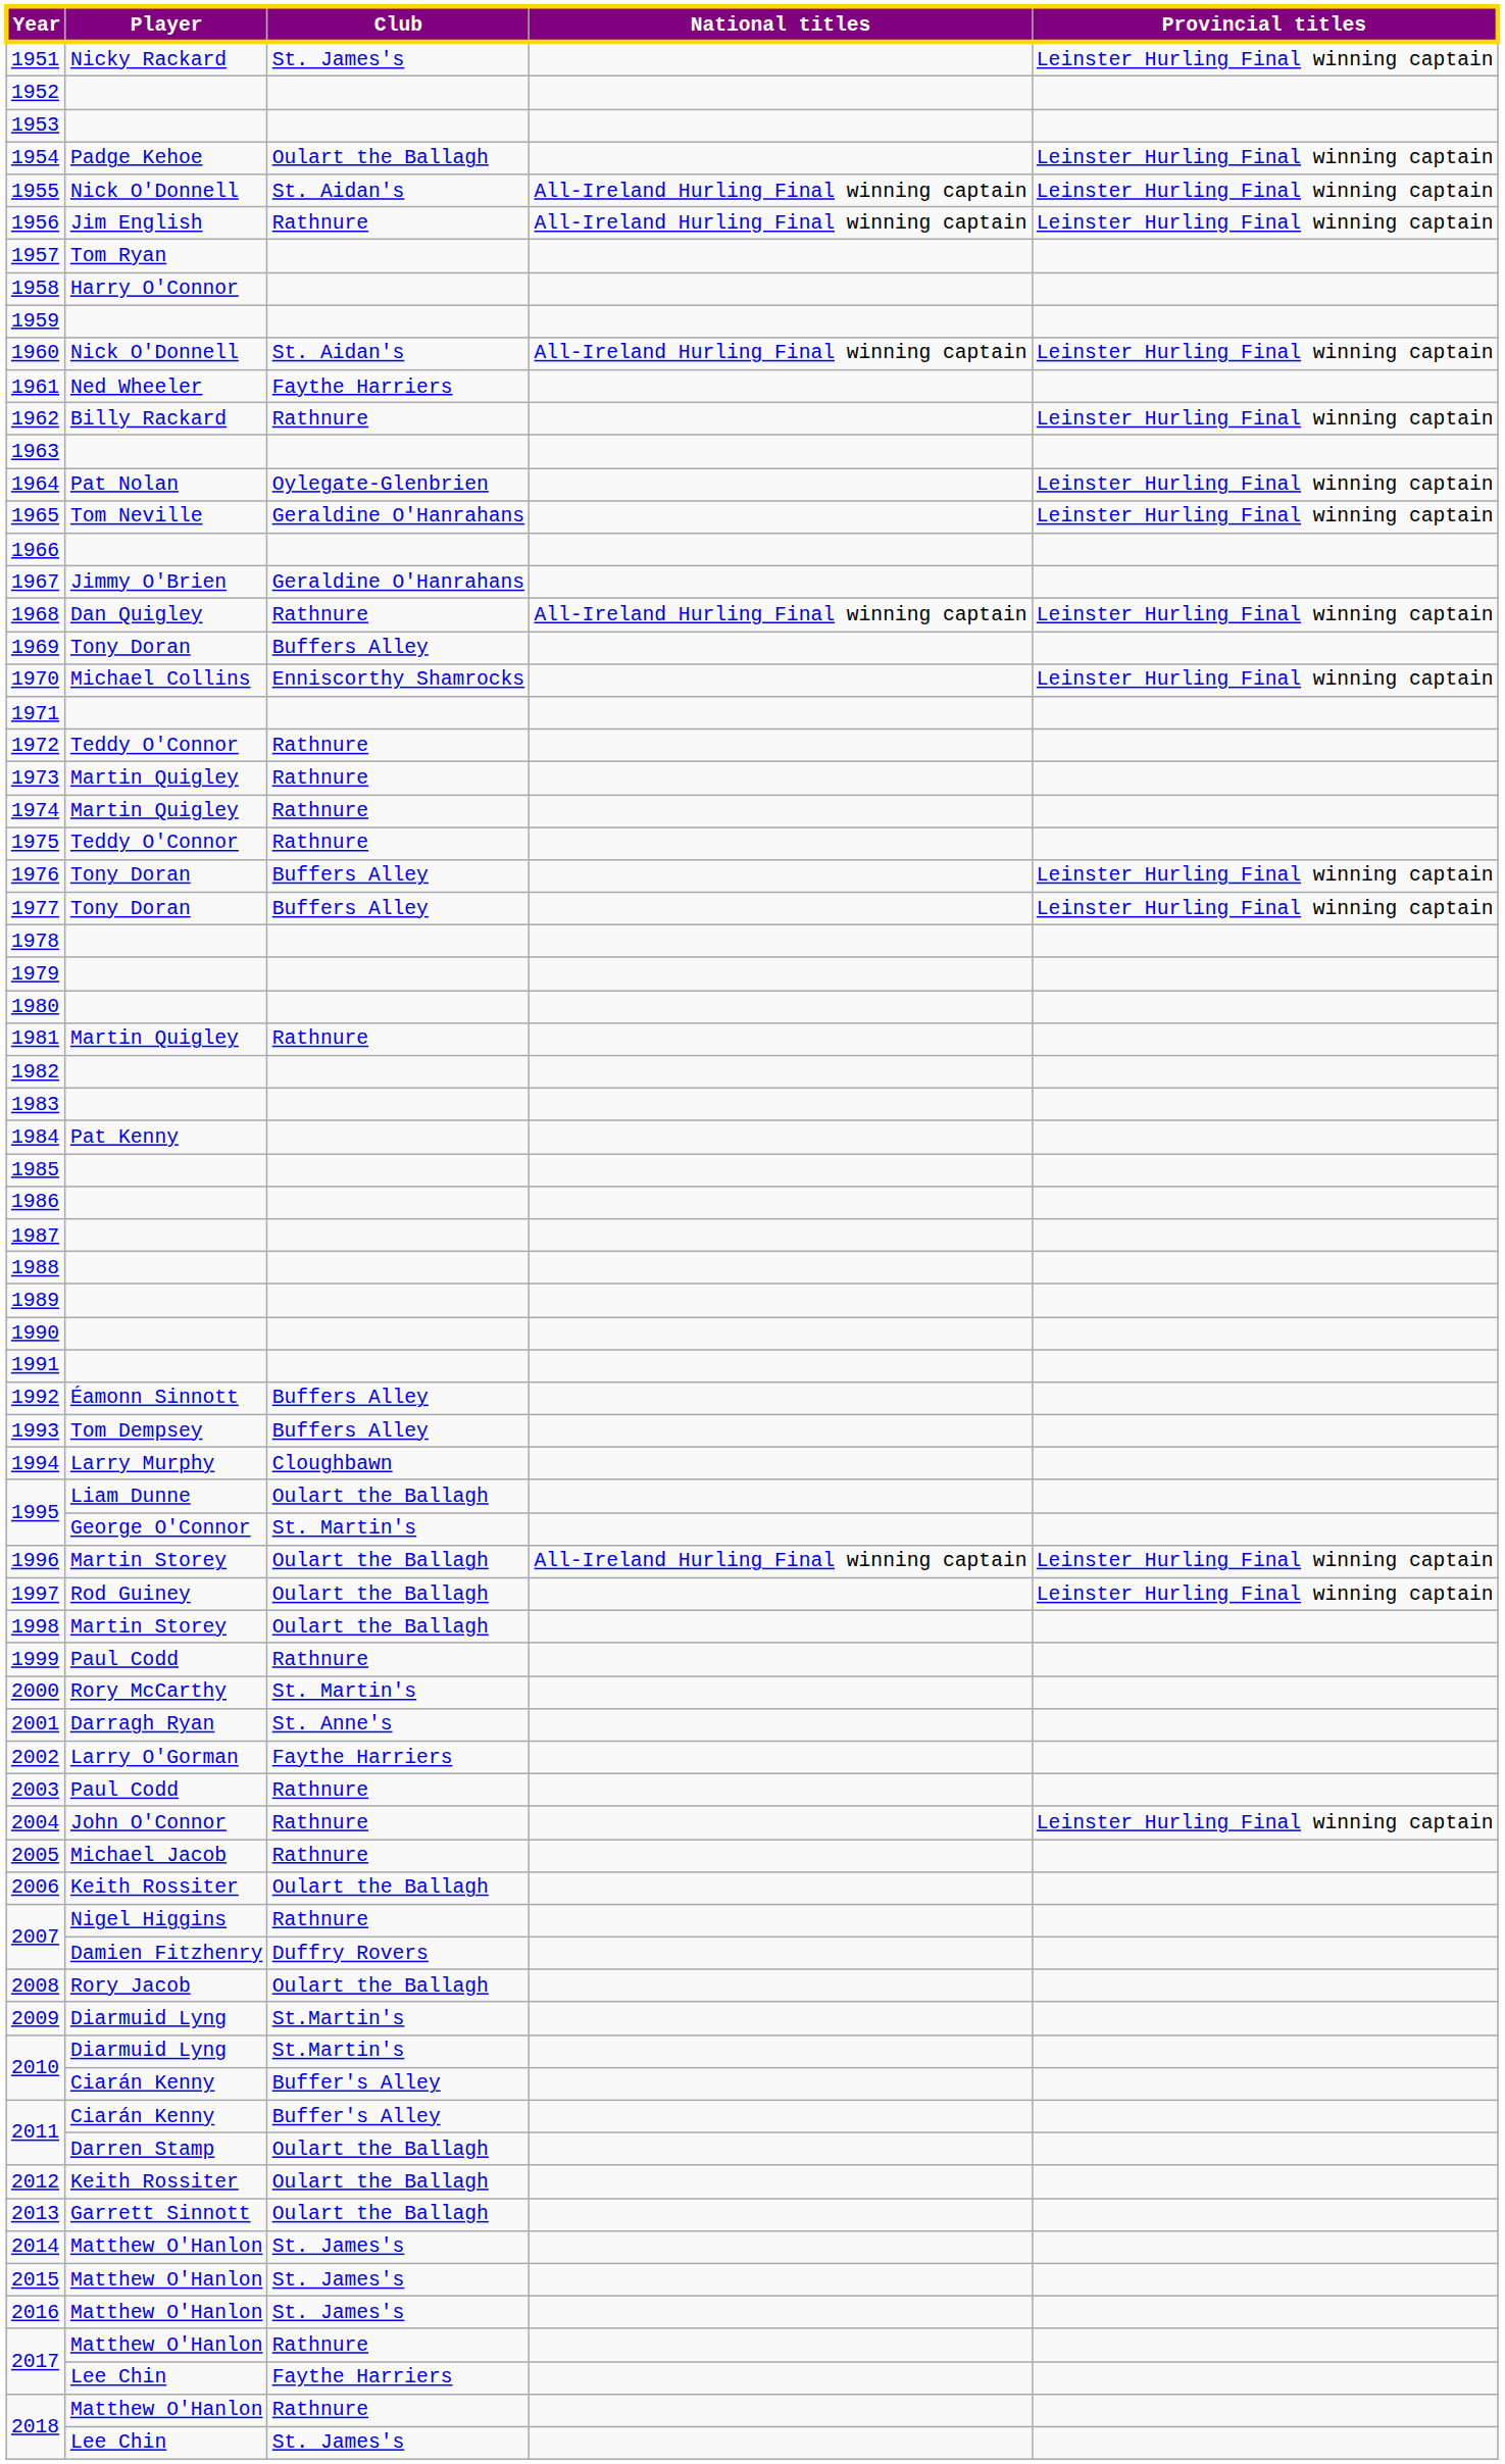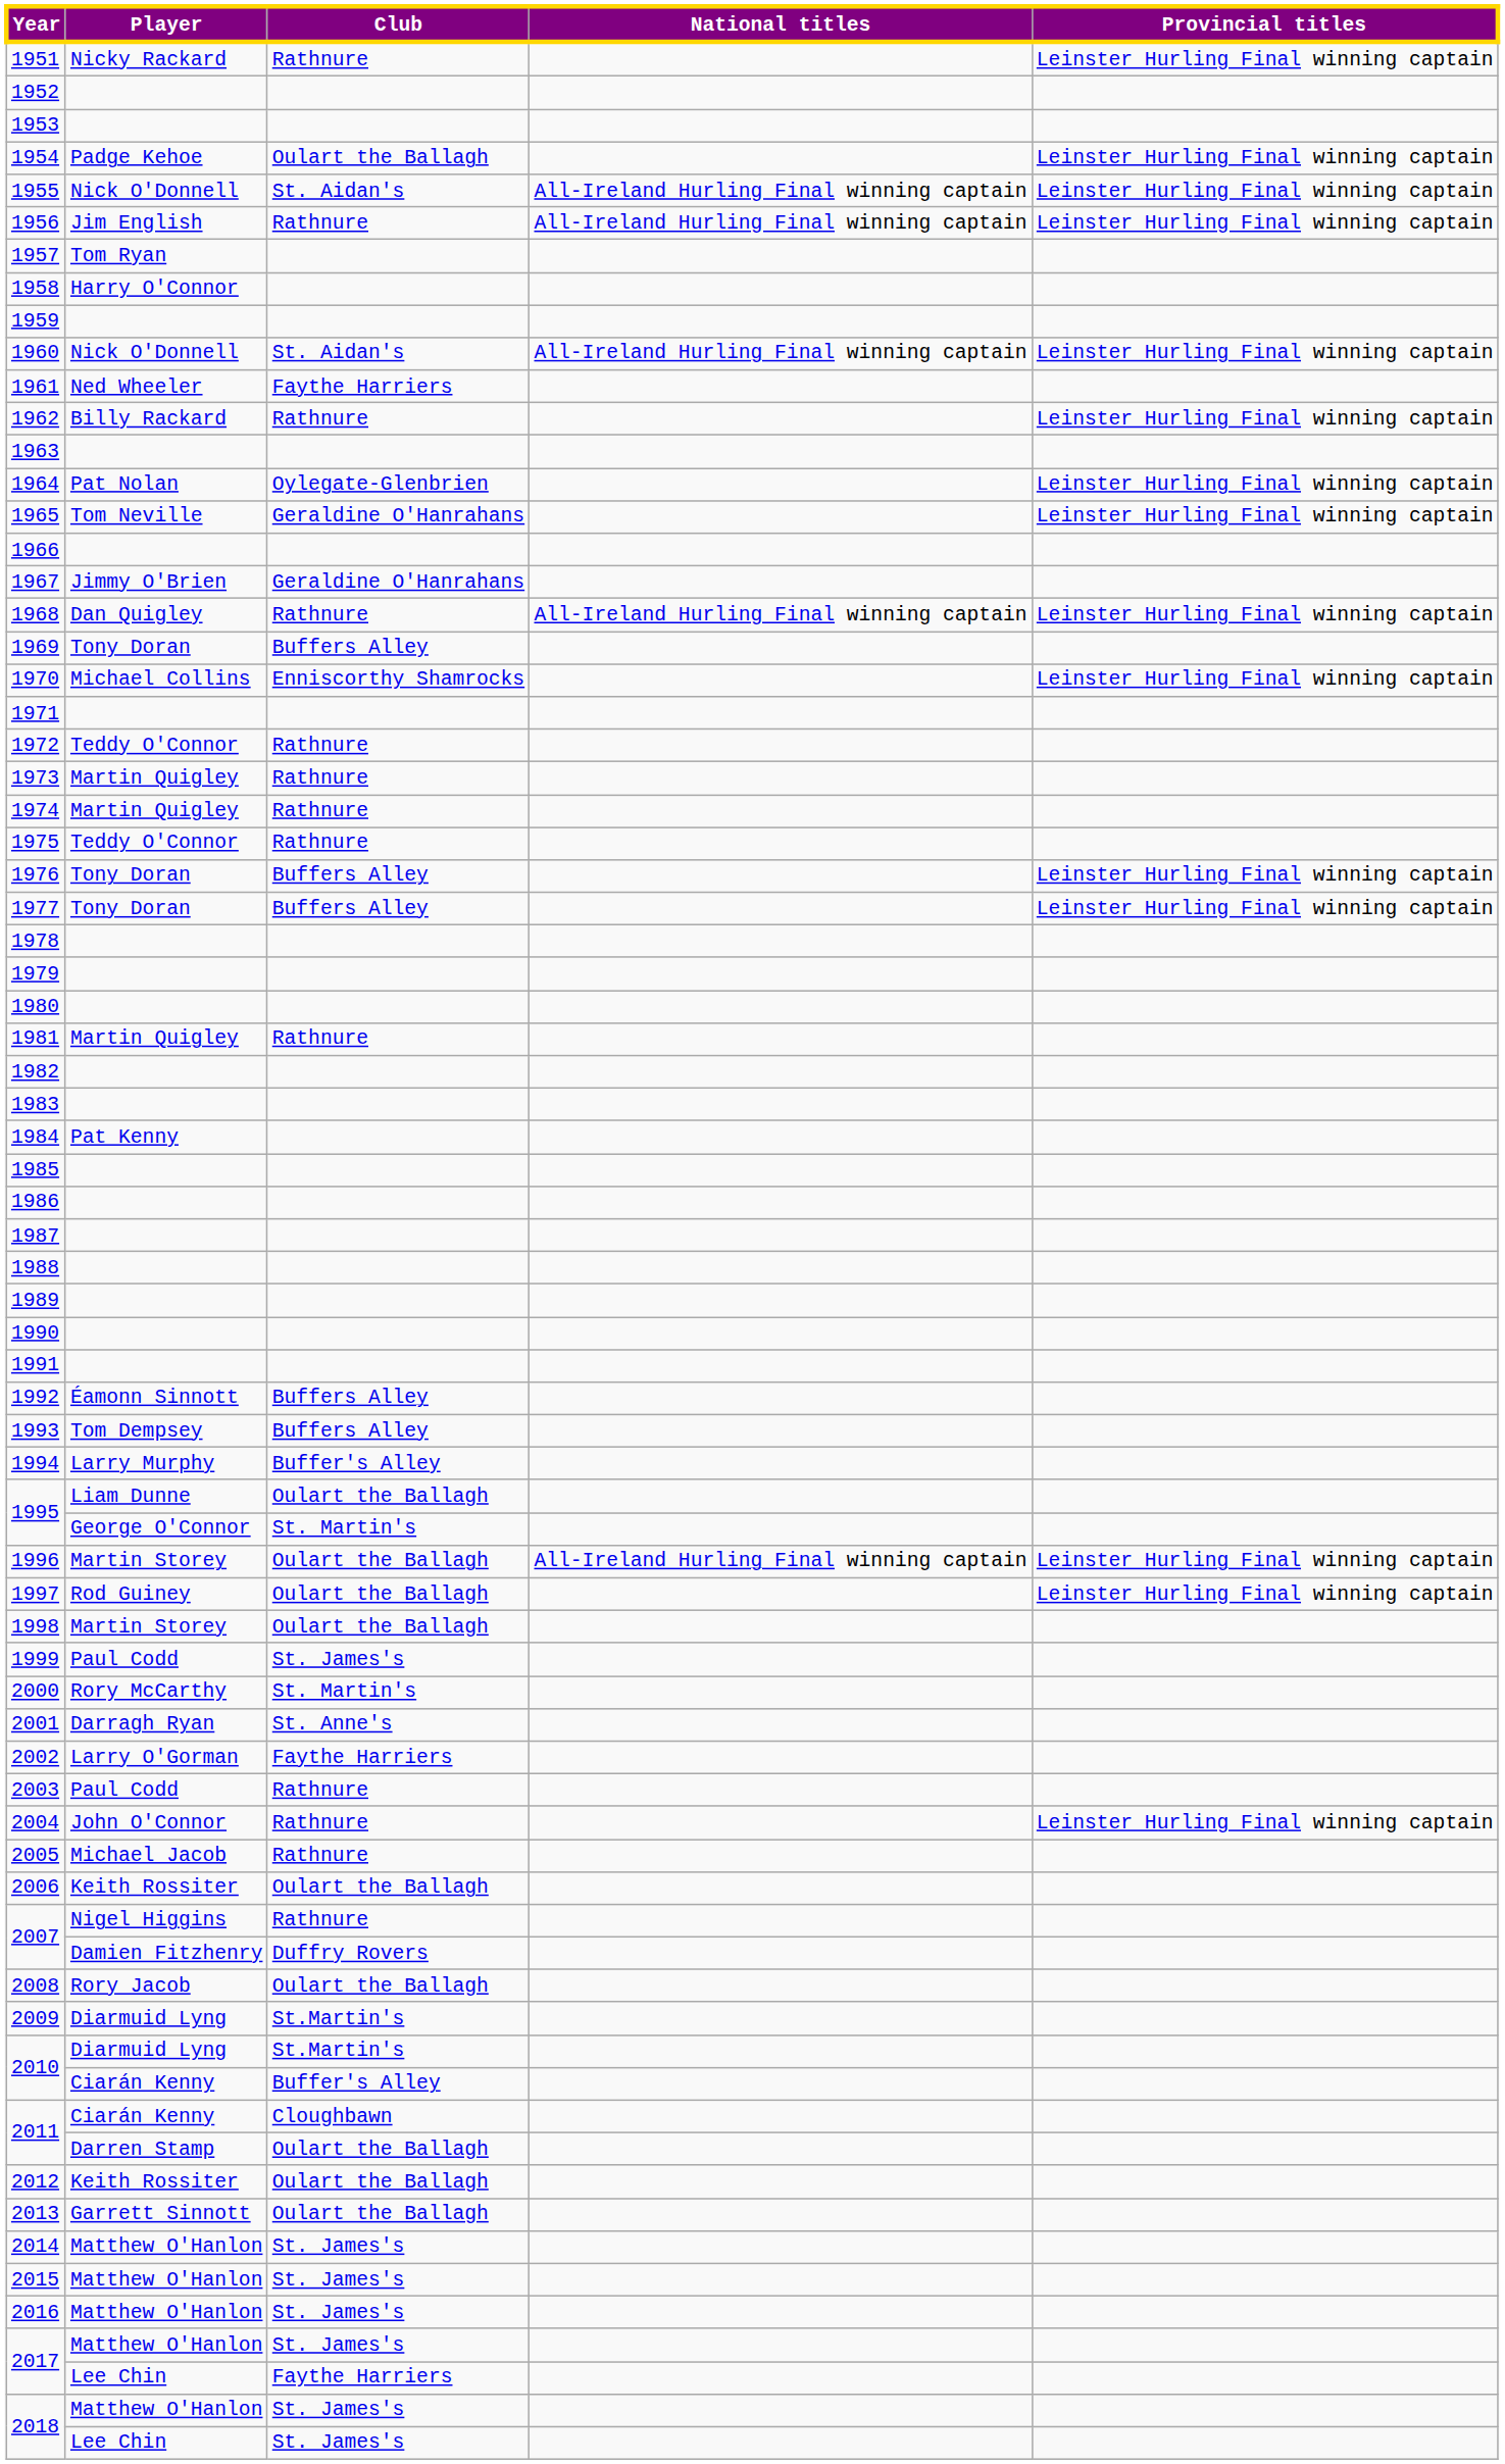1951 | Club: St. James's -> Rathnure
1994 | Club: Cloughbawn -> Buffer's Alley
1999 | Club: Rathnure -> St. James's
2011 / Ciarán Kenny | Club: Buffer's Alley -> Cloughbawn
2017 / Matthew O'Hanlon | Club: Rathnure -> St. James's
2018 / Matthew O'Hanlon | Club: Rathnure -> St. James's
